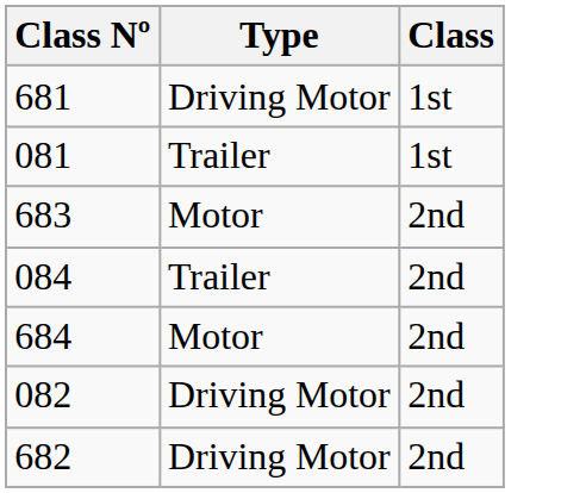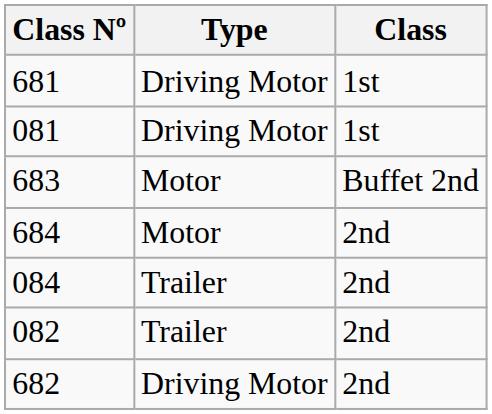081 | Type: Trailer -> Driving Motor
683 | Class: 2nd -> Buffet 2nd
rows swapped: 084 <-> 684
082 | Type: Driving Motor -> Trailer
